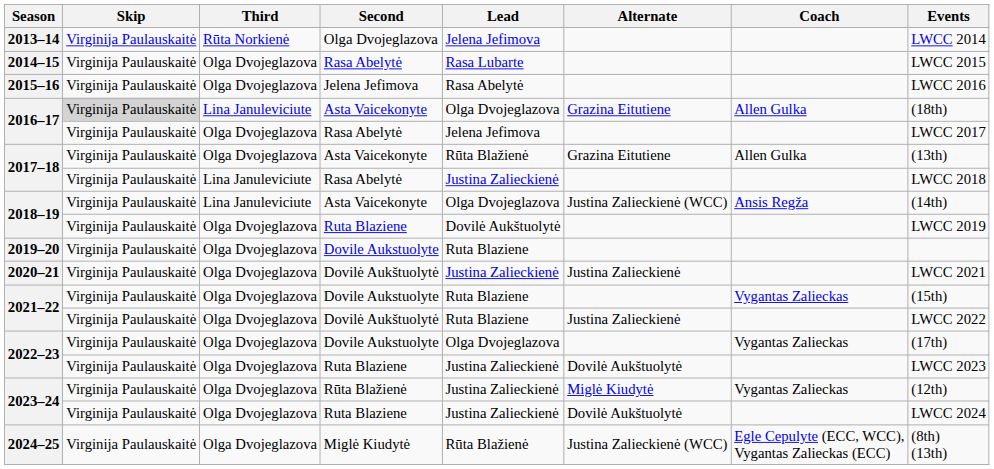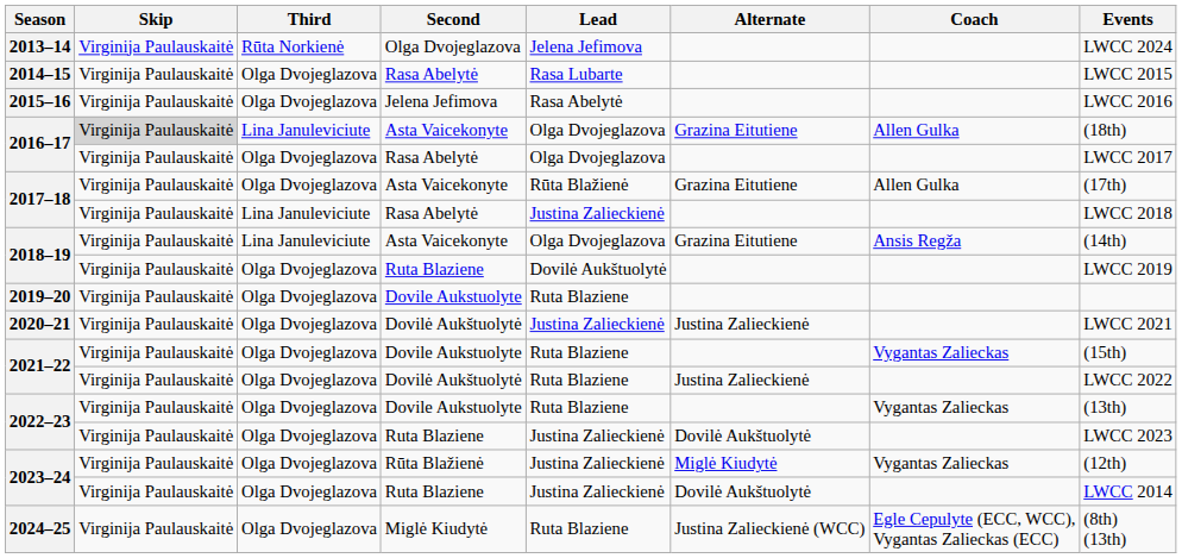2013–14 | Events: LWCC 2014 -> LWCC 2024
2016–17 / Rasa Abelytė | Lead: Jelena Jefimova -> Olga Dvojeglazova
2017–18 / Asta Vaicekonyte | Events: (13th) -> (17th)
2018–19 / Asta Vaicekonyte | Alternate: Justina Zalieckienė (WCC) -> Grazina Eitutiene
2022–23 / Dovile Aukstuolyte | Lead: Olga Dvojeglazova -> Ruta Blaziene
2022–23 / Dovile Aukstuolyte | Events: (17th) -> (13th)
2023–24 / Ruta Blaziene | Events: LWCC 2024 -> LWCC 2014
2024–25 | Lead: Rūta Blažienė -> Ruta Blaziene
